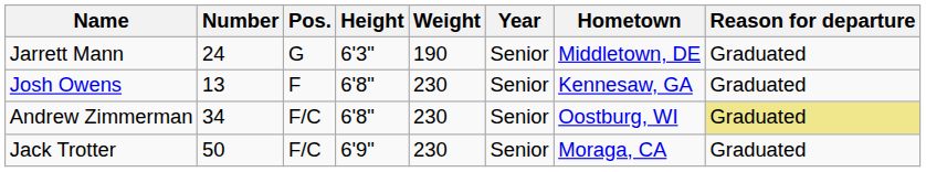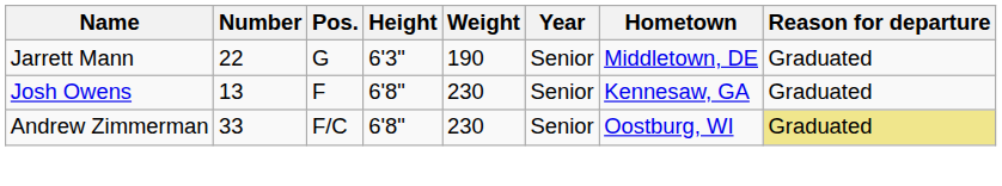Jarrett Mann | Number: 24 -> 22
Andrew Zimmerman | Number: 34 -> 33
- row: Jack Trotter | 50 | F/C | 6'9" | 230 | Senior | Moraga, CA | Graduated
